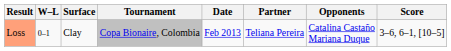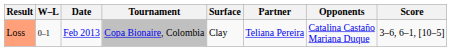columns swapped: Date <-> Surface
